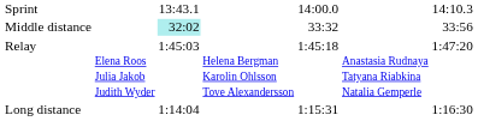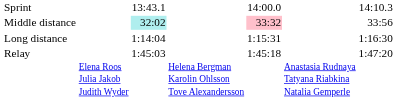Middle distance | column 5: no background -> pink background
rows swapped: Long distance <-> Relay
